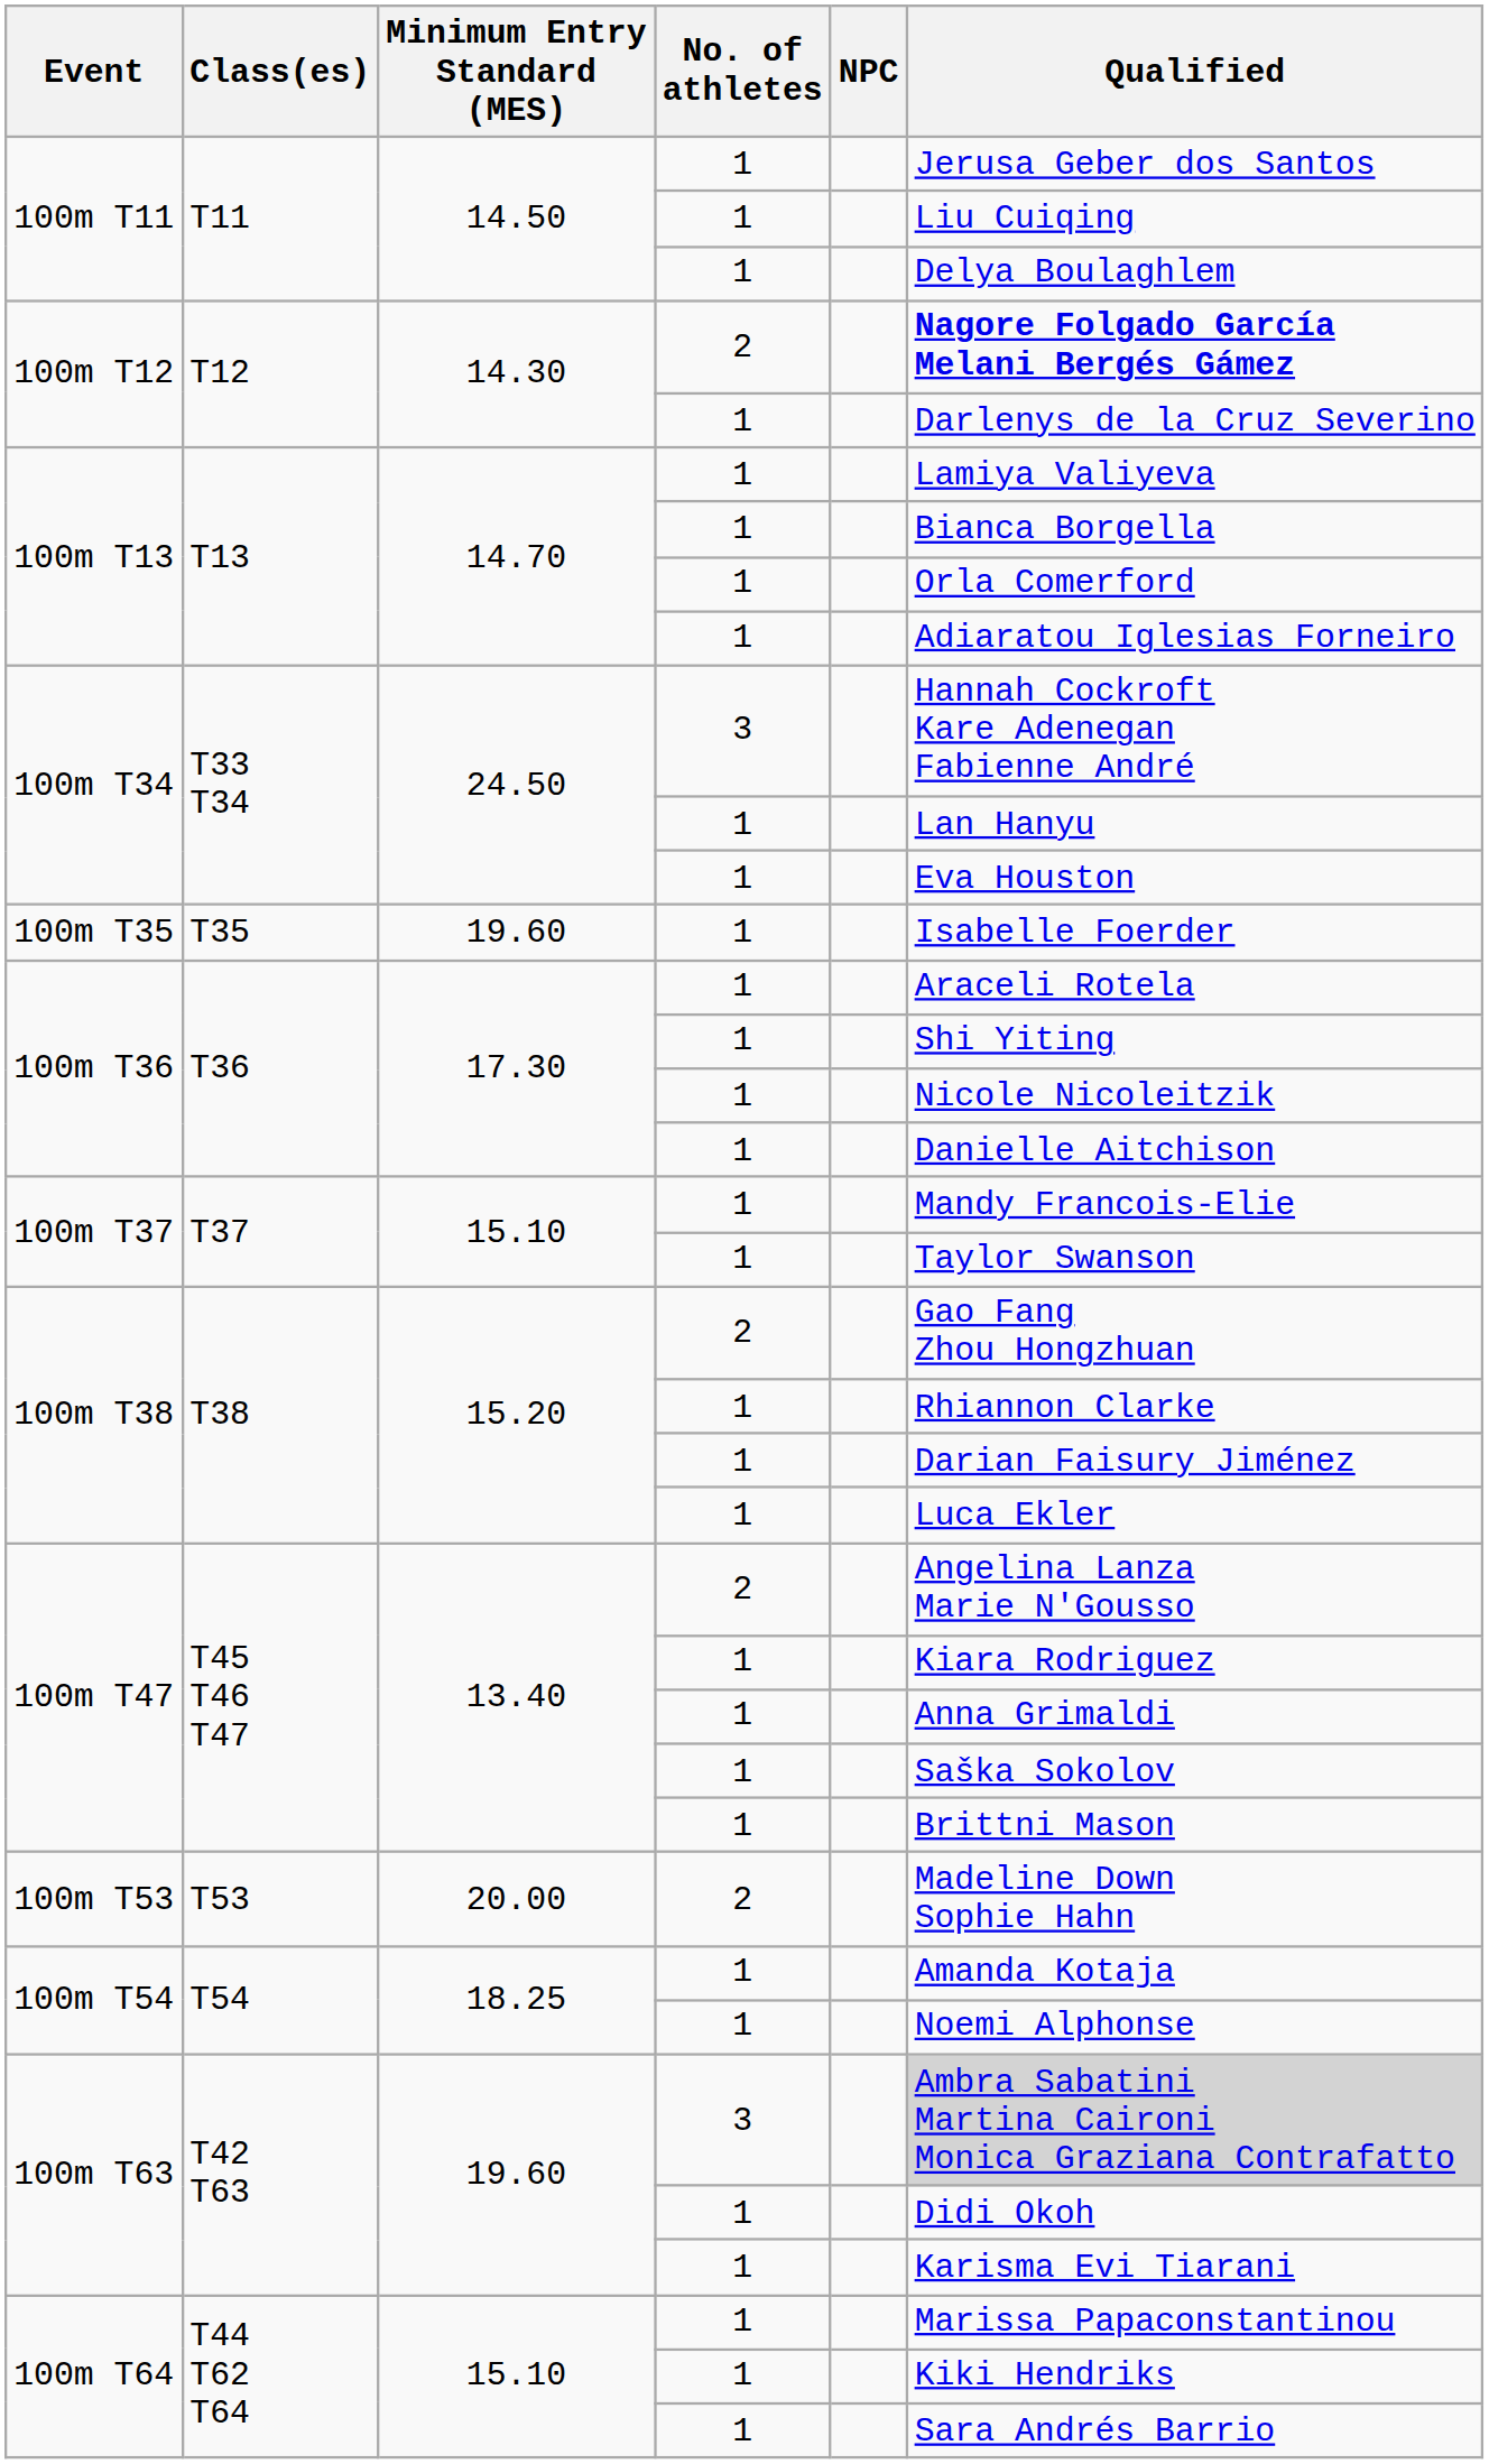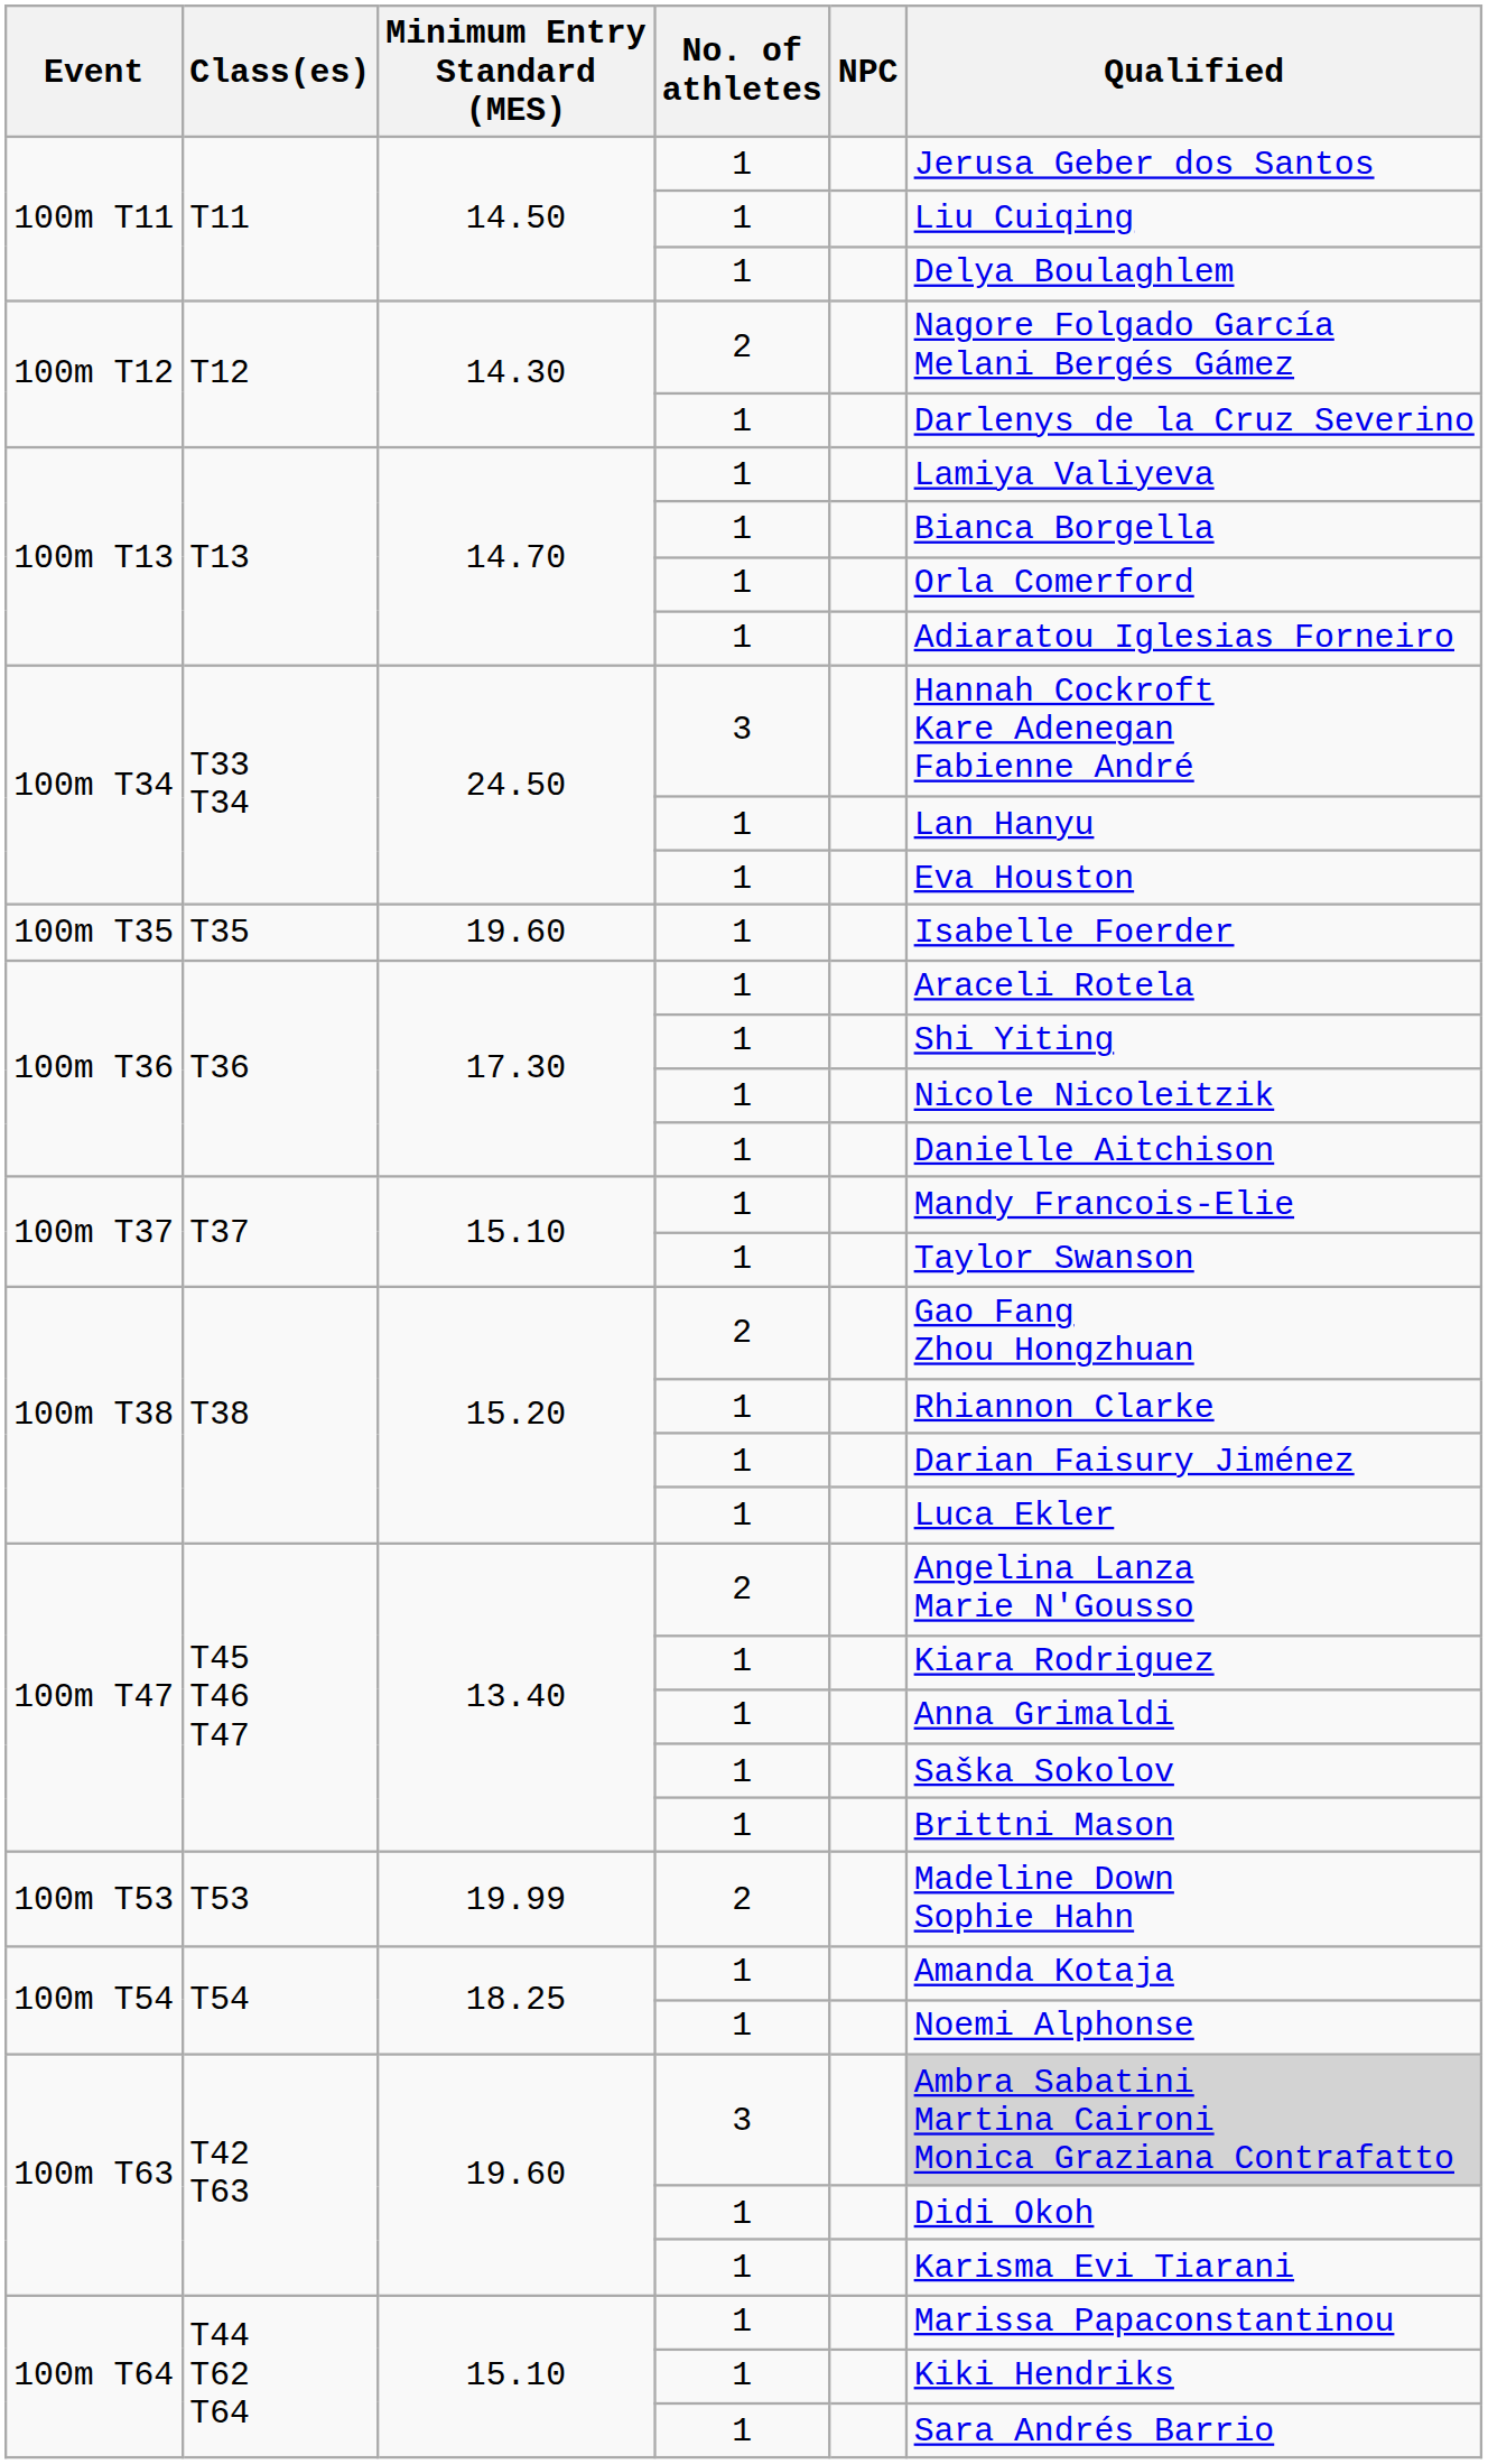100m T12 / 2 | Qualified: bold -> normal
100m T53 | Minimum Entry Standard (MES): 20.00 -> 19.99
